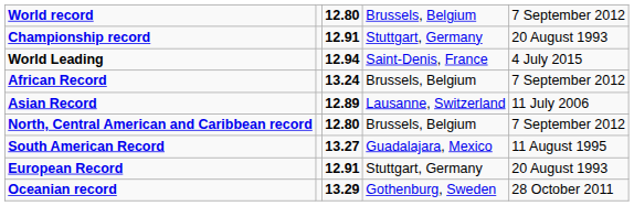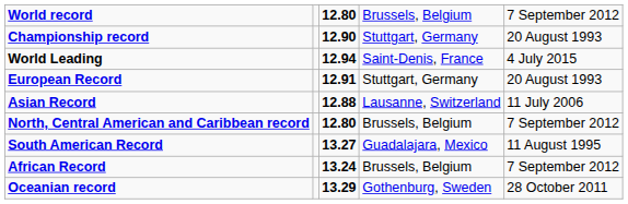Championship record | column 3: 12.91 -> 12.90
rows swapped: African Record <-> European Record
Asian Record | column 3: 12.89 -> 12.88
